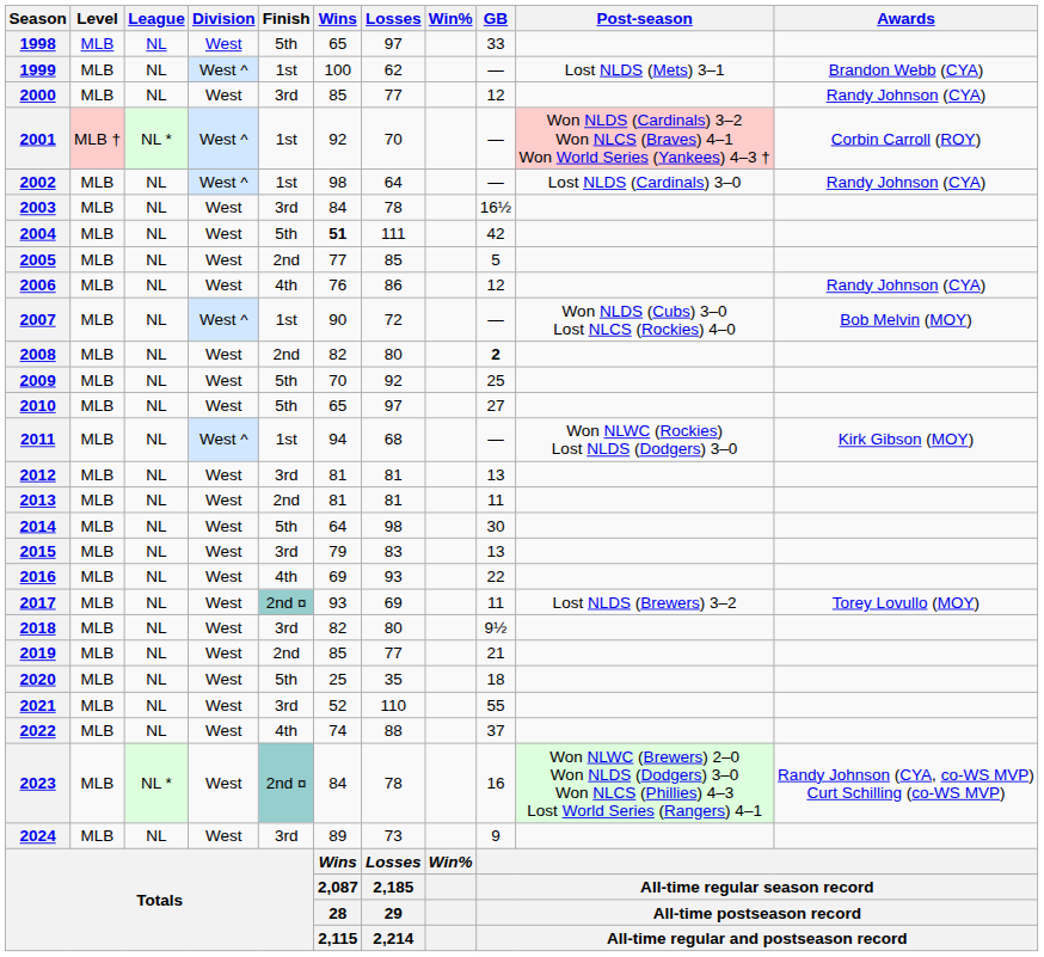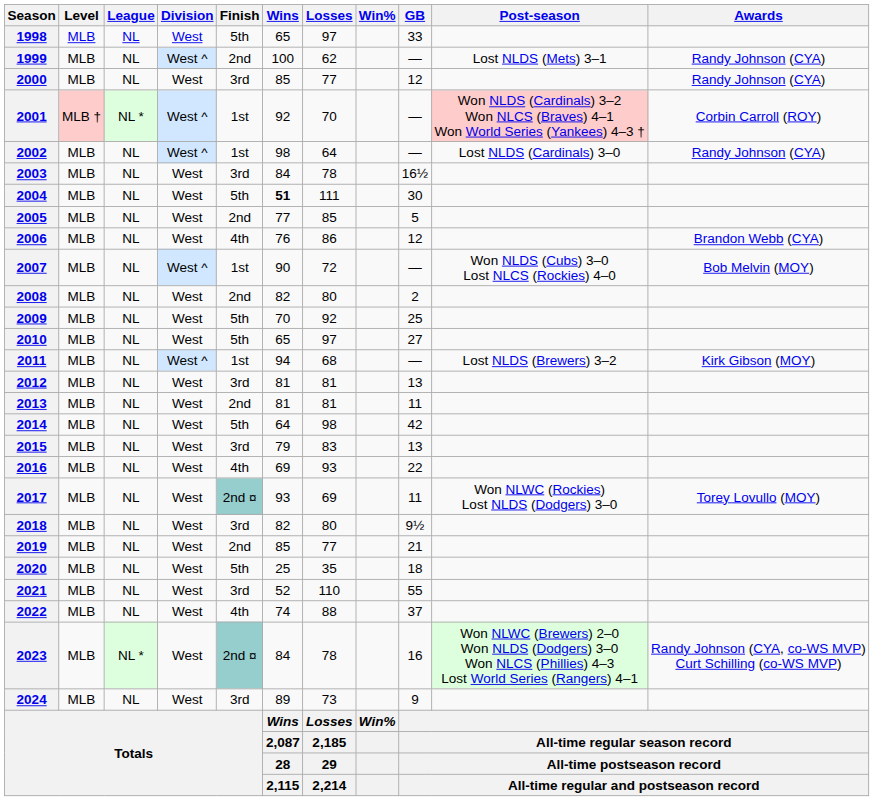1999 | Finish: 1st -> 2nd
1999 | Awards: Brandon Webb (CYA) -> Randy Johnson (CYA)
2004 | GB: 42 -> 30
2006 | Awards: Randy Johnson (CYA) -> Brandon Webb (CYA)
2008 | GB: bold -> normal
2011 | Post-season: Won NLWC (Rockies) Lost NLDS (Dodgers) 3–0 -> Lost NLDS (Brewers) 3–2
2014 | GB: 30 -> 42
2017 | Post-season: Lost NLDS (Brewers) 3–2 -> Won NLWC (Rockies) Lost NLDS (Dodgers) 3–0
